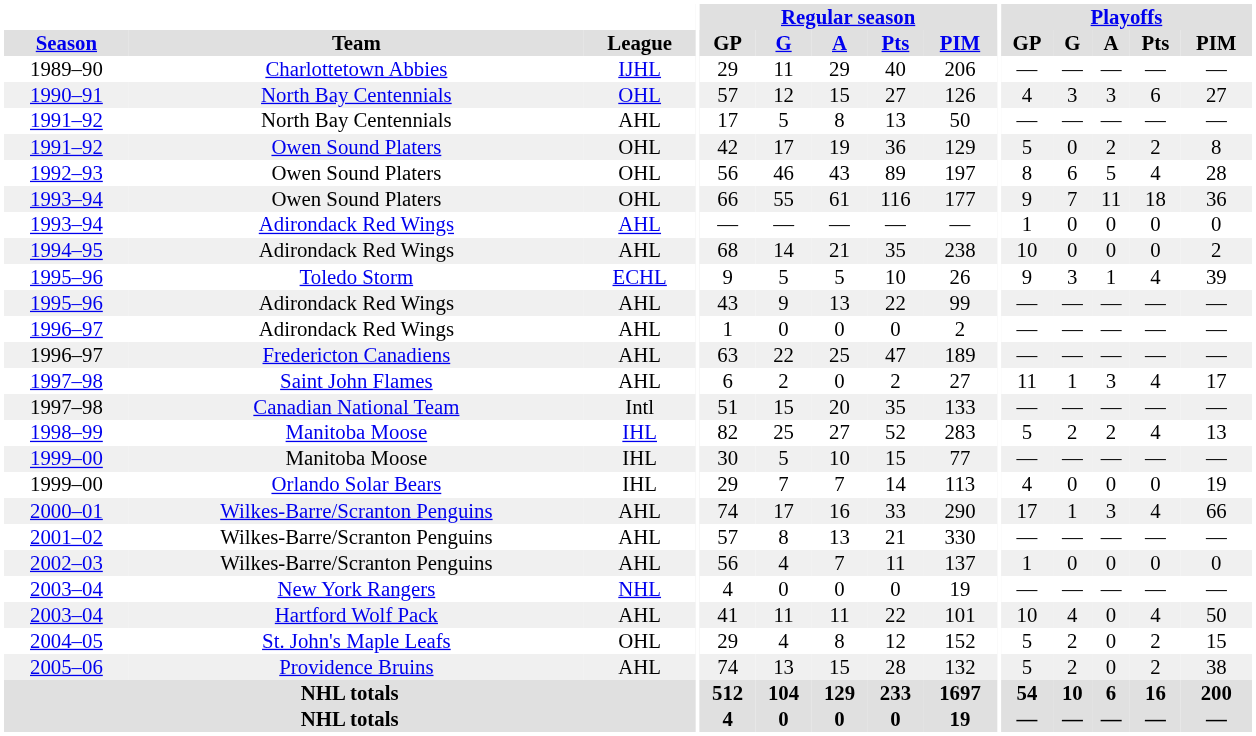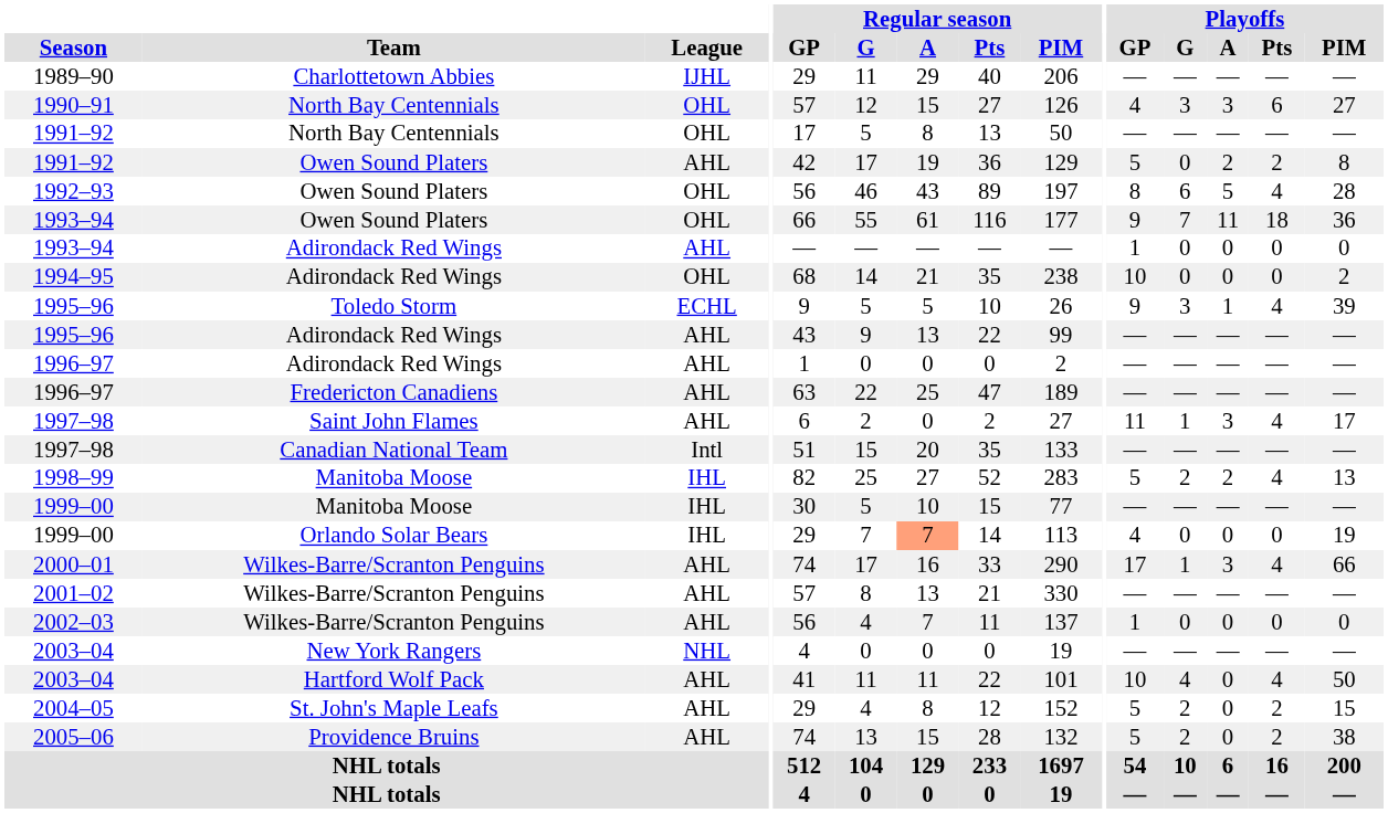1991–92 / North Bay Centennials | League: AHL -> OHL
1991–92 / Owen Sound Platers | League: OHL -> AHL
1994–95 | League: AHL -> OHL
1999–00 / Orlando Solar Bears | Regular season / A: no background -> lightsalmon background
2004–05 | League: OHL -> AHL
